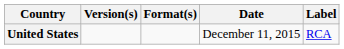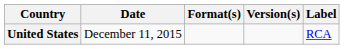columns swapped: Date <-> Version(s)
